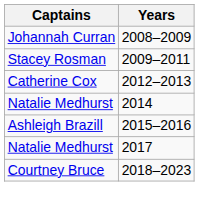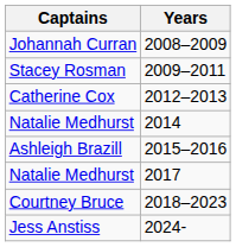+ row: Jess Anstiss | 2024-
